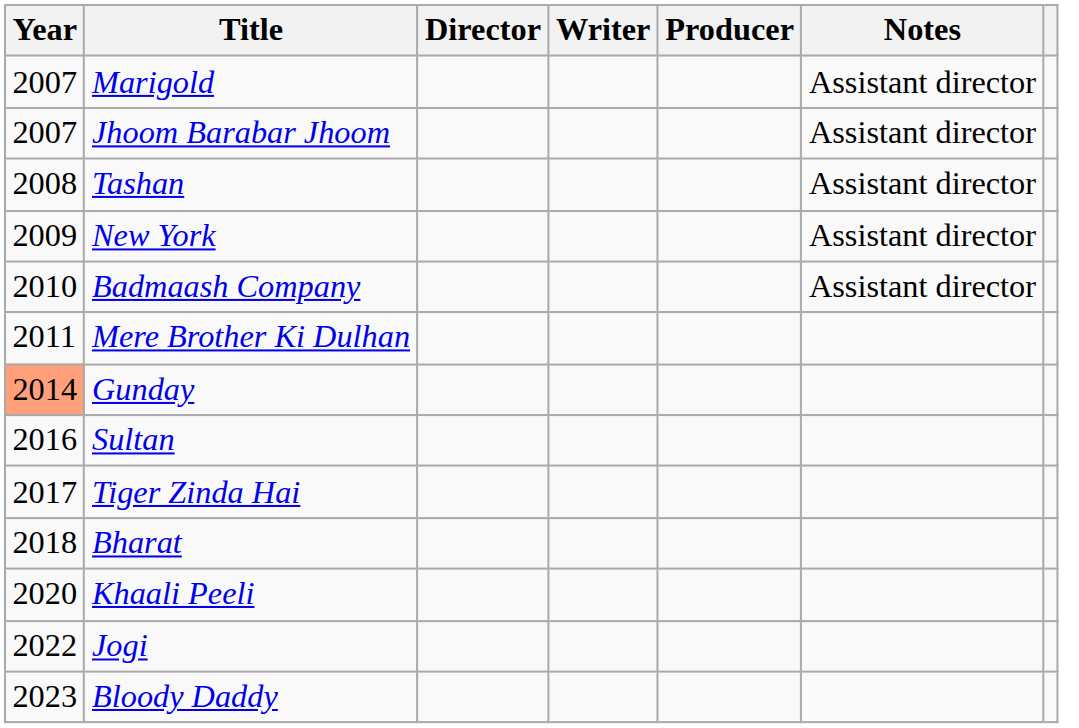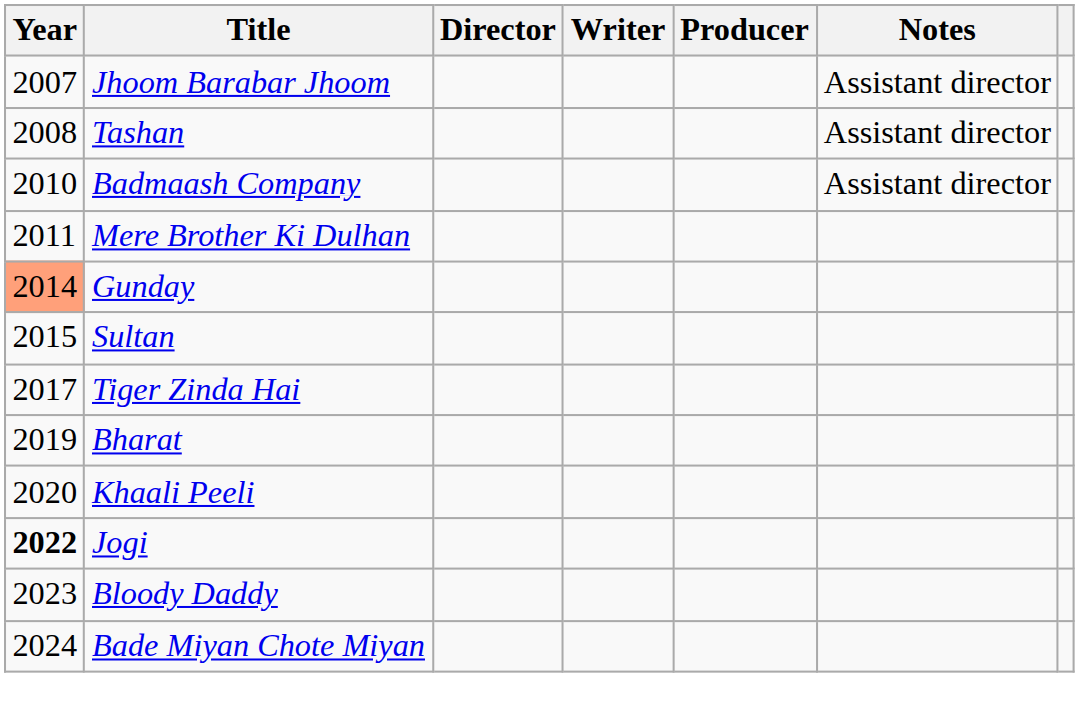- row: 2007 | Marigold | Assistant director
- row: 2009 | New York | Assistant director
Sultan | Year: 2016 -> 2015
Bharat | Year: 2018 -> 2019
Jogi | Year: normal -> bold
+ row: 2024 | Bade Miyan Chote Miyan
